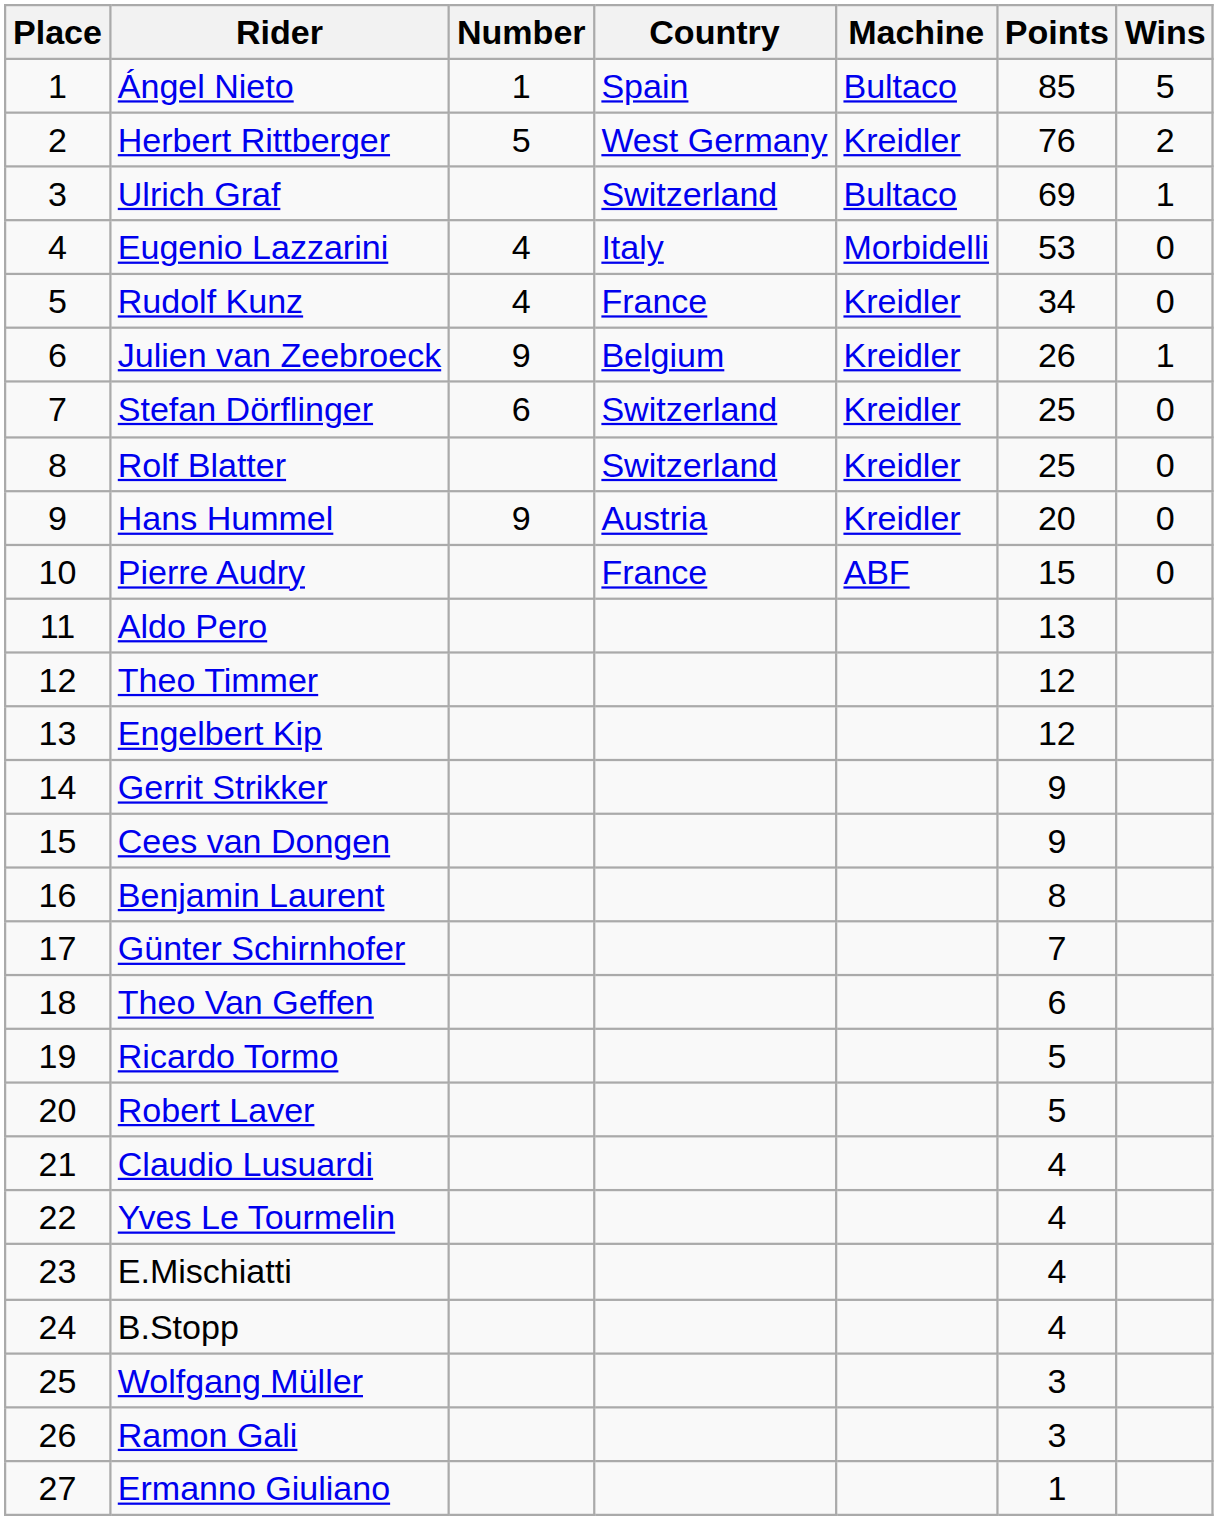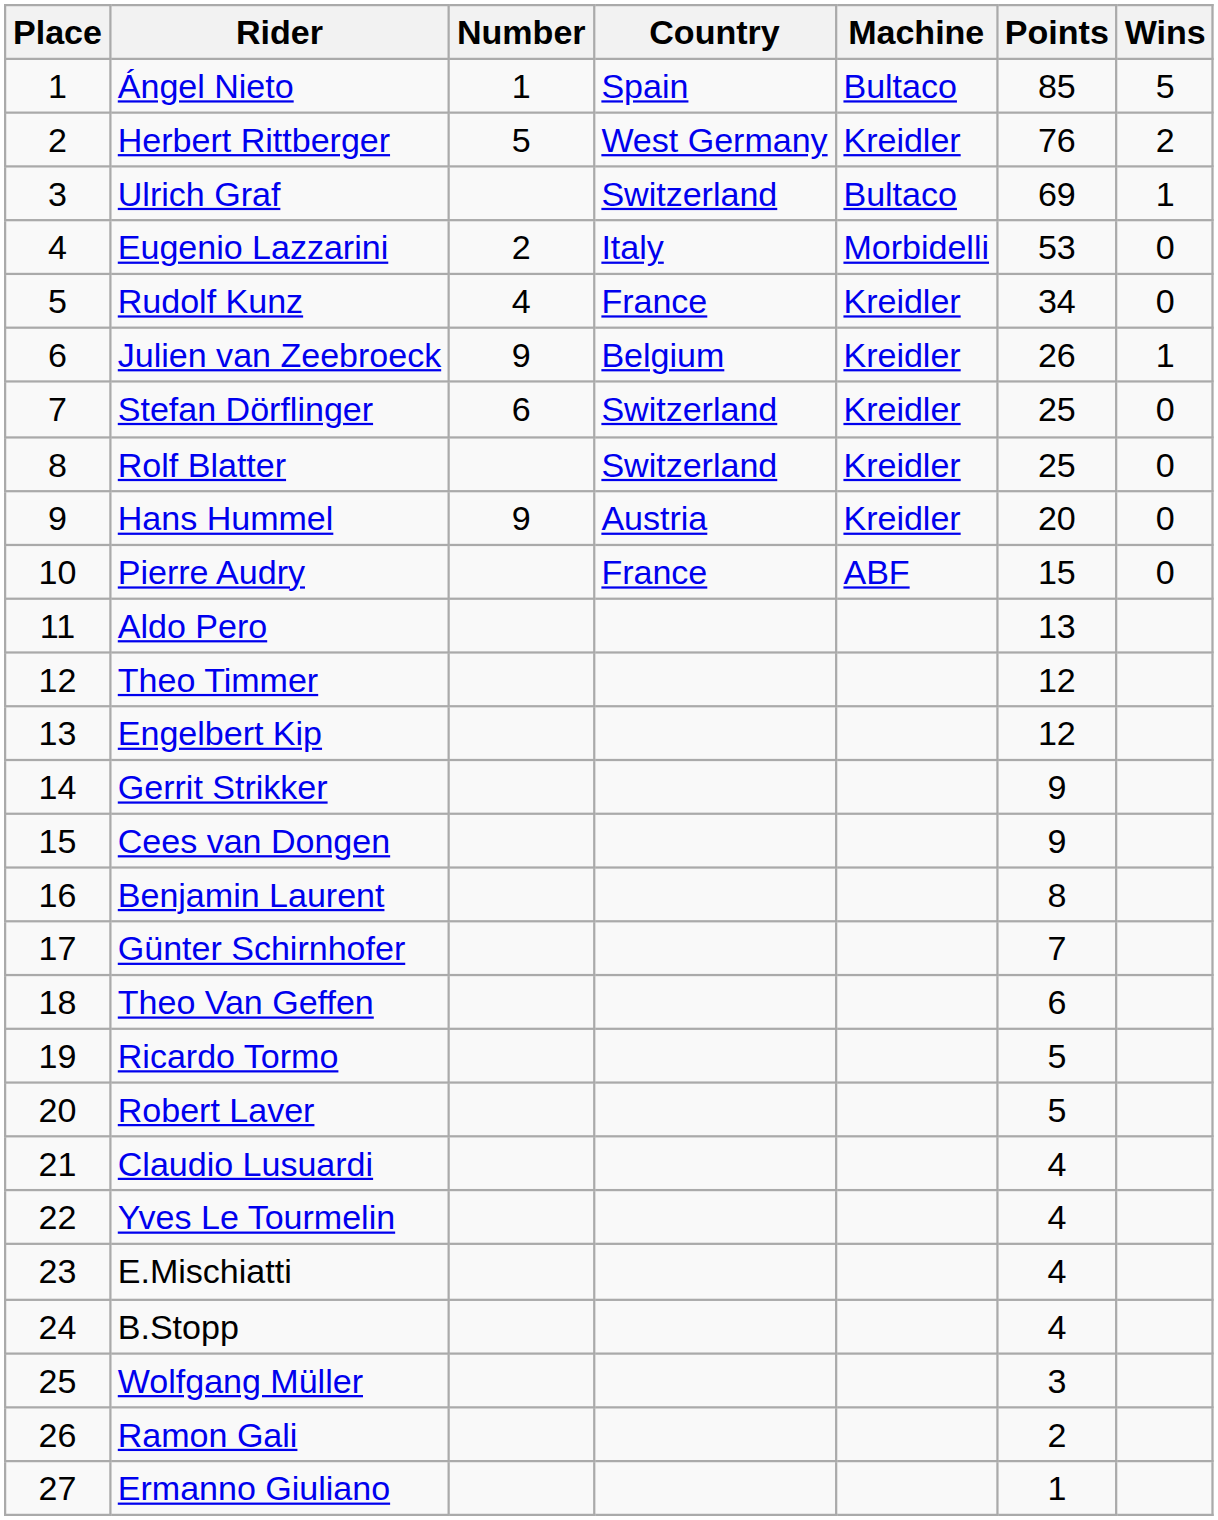Eugenio Lazzarini | Number: 4 -> 2
Ramon Gali | Points: 3 -> 2
